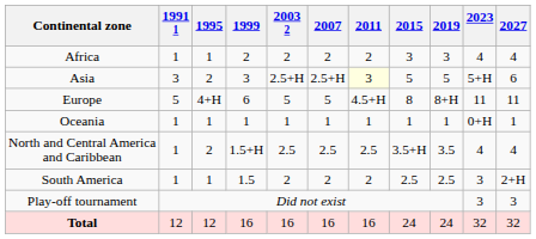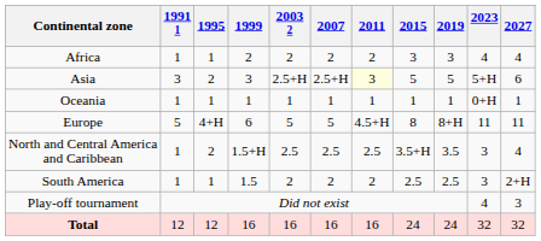rows swapped: Oceania <-> Europe
North and Central America and Caribbean | 2023: 4 -> 3
Play-off tournament | 2023: 3 -> 4
